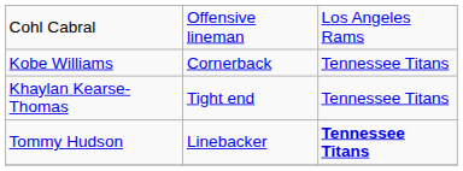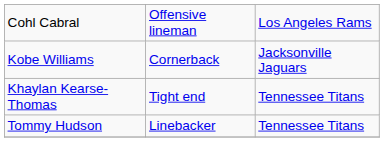Kobe Williams | column 3: Tennessee Titans -> Jacksonville Jaguars
Tommy Hudson | column 3: bold -> normal
